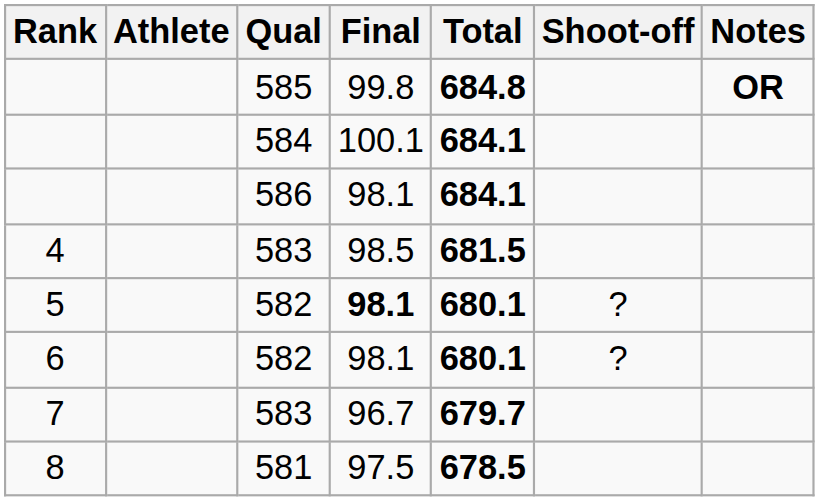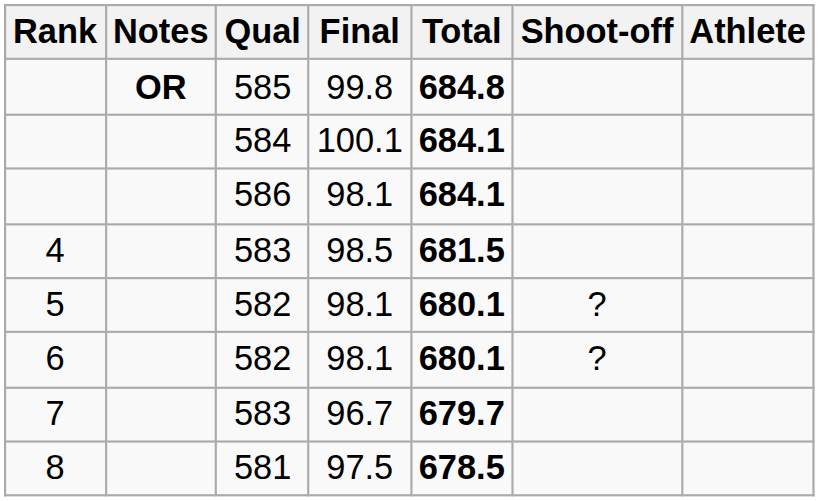columns swapped: Athlete <-> Notes
5 | Final: bold -> normal
